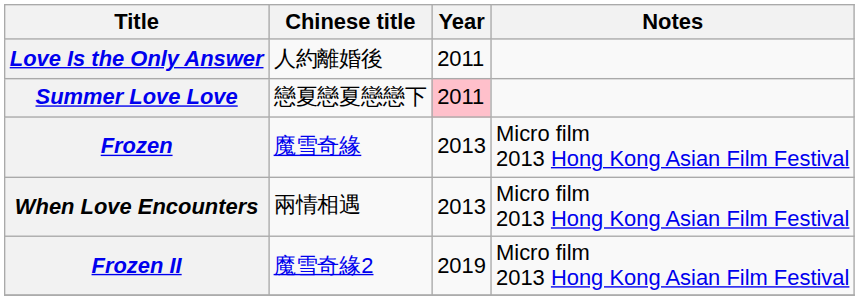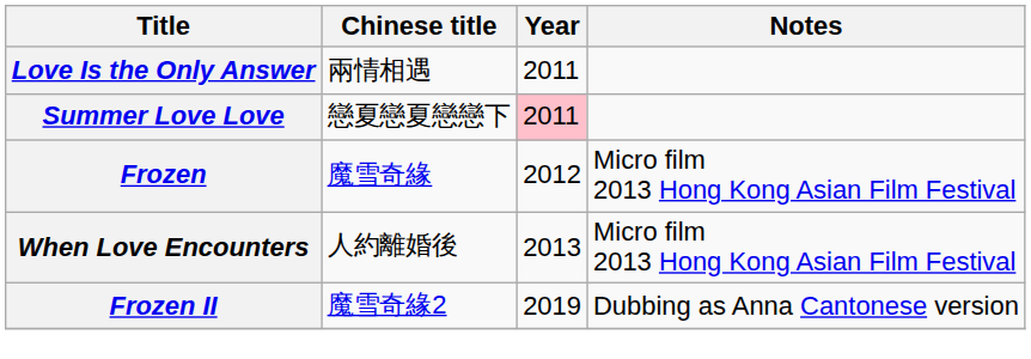Love Is the Only Answer | Chinese title: 人約離婚後 -> 兩情相遇
Frozen | Year: 2013 -> 2012
When Love Encounters | Chinese title: 兩情相遇 -> 人約離婚後
Frozen II | Notes: Micro film 2013 Hong Kong Asian Film Festival -> Dubbing as Anna Cantonese version
